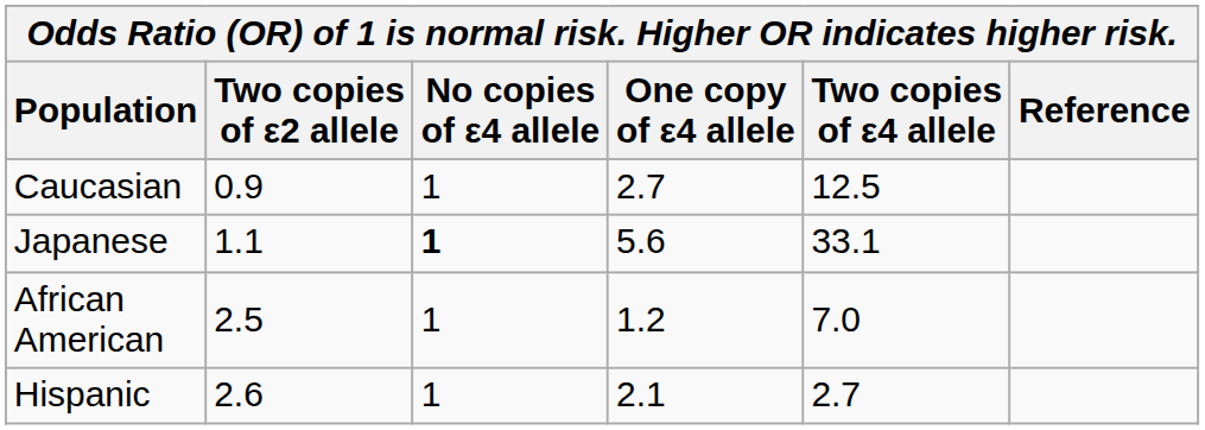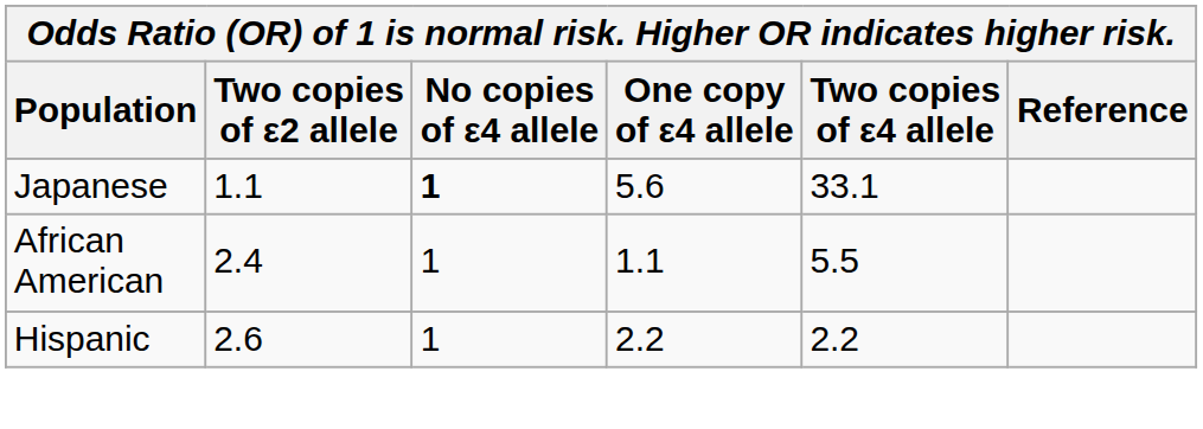- row: Caucasian | 0.9 | 1 | 2.7 | 12.5
African American | Two copies of ε2 allele: 2.5 -> 2.4
African American | One copy of ε4 allele: 1.2 -> 1.1
African American | Two copies of ε4 allele: 7.0 -> 5.5
Hispanic | One copy of ε4 allele: 2.1 -> 2.2
Hispanic | Two copies of ε4 allele: 2.7 -> 2.2
